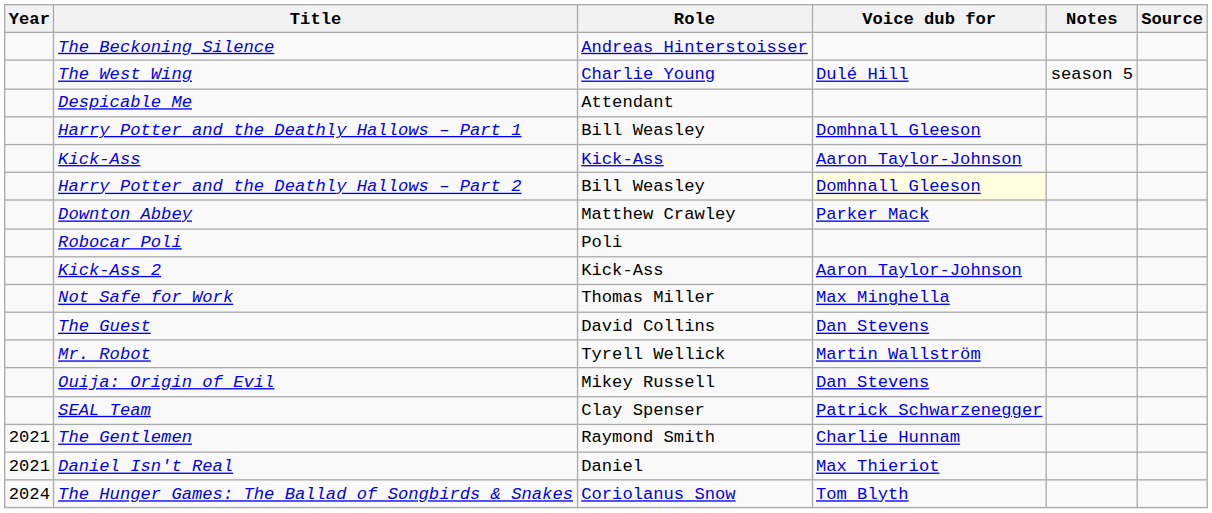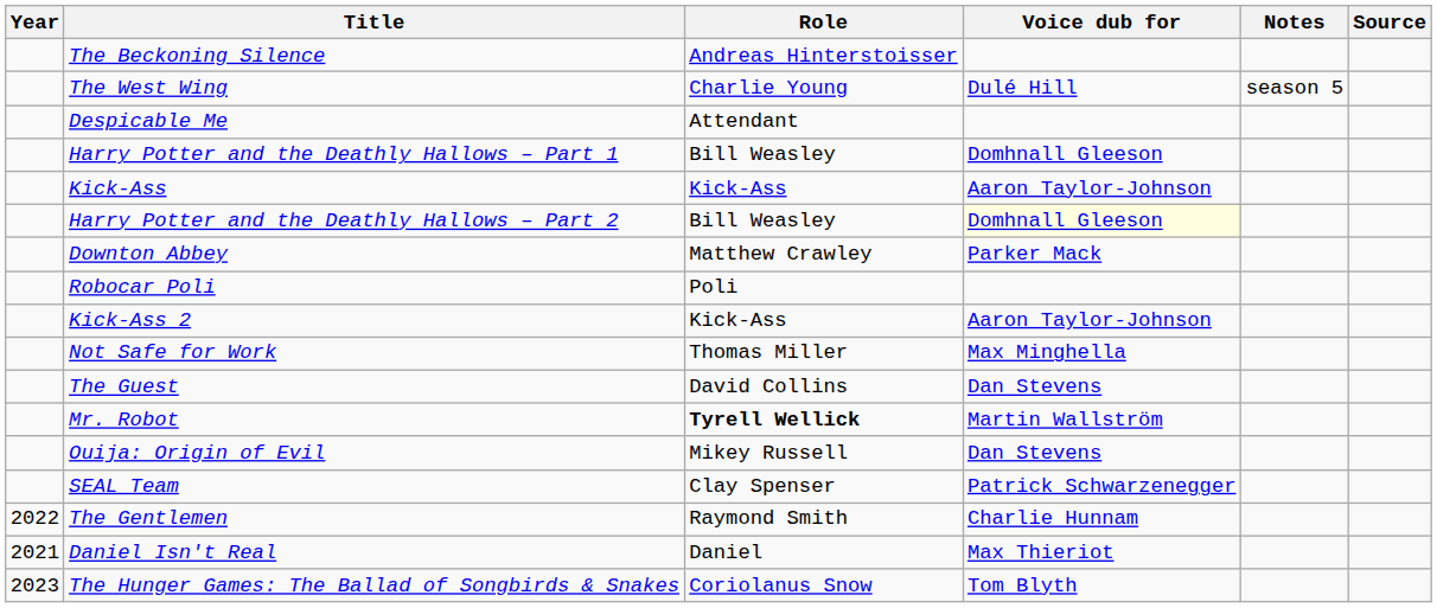Mr. Robot | Role: normal -> bold
The Gentlemen | Year: 2021 -> 2022
The Hunger Games: The Ballad of Songbirds & Snakes | Year: 2024 -> 2023
